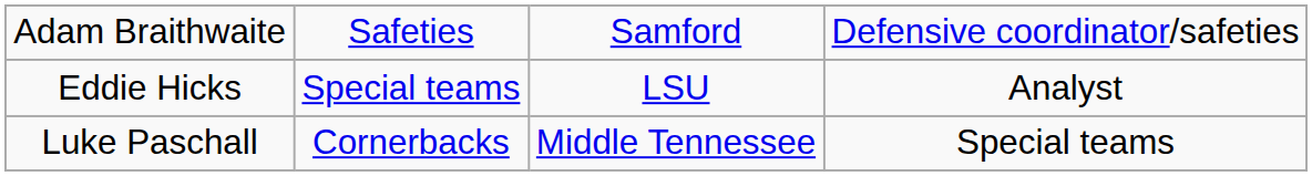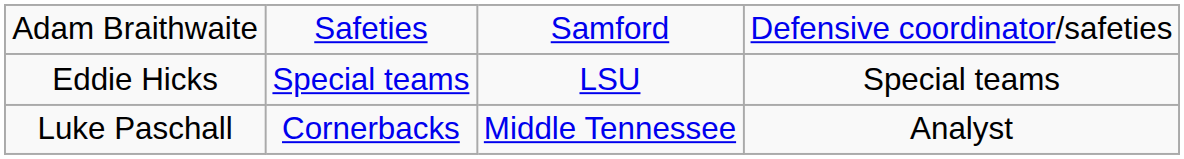Eddie Hicks | column 4: Analyst -> Special teams
Luke Paschall | column 4: Special teams -> Analyst
